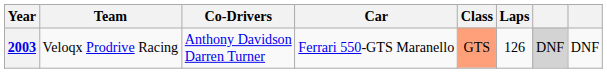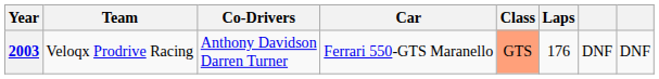2003 | Laps: 126 -> 176
2003 | column 7: lightgrey background -> no background
